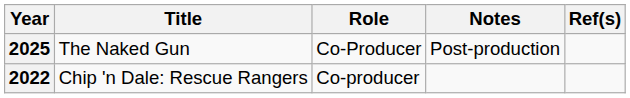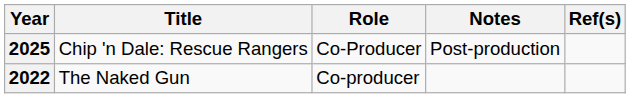2025 | Title: The Naked Gun -> Chip 'n Dale: Rescue Rangers
2022 | Title: Chip 'n Dale: Rescue Rangers -> The Naked Gun
